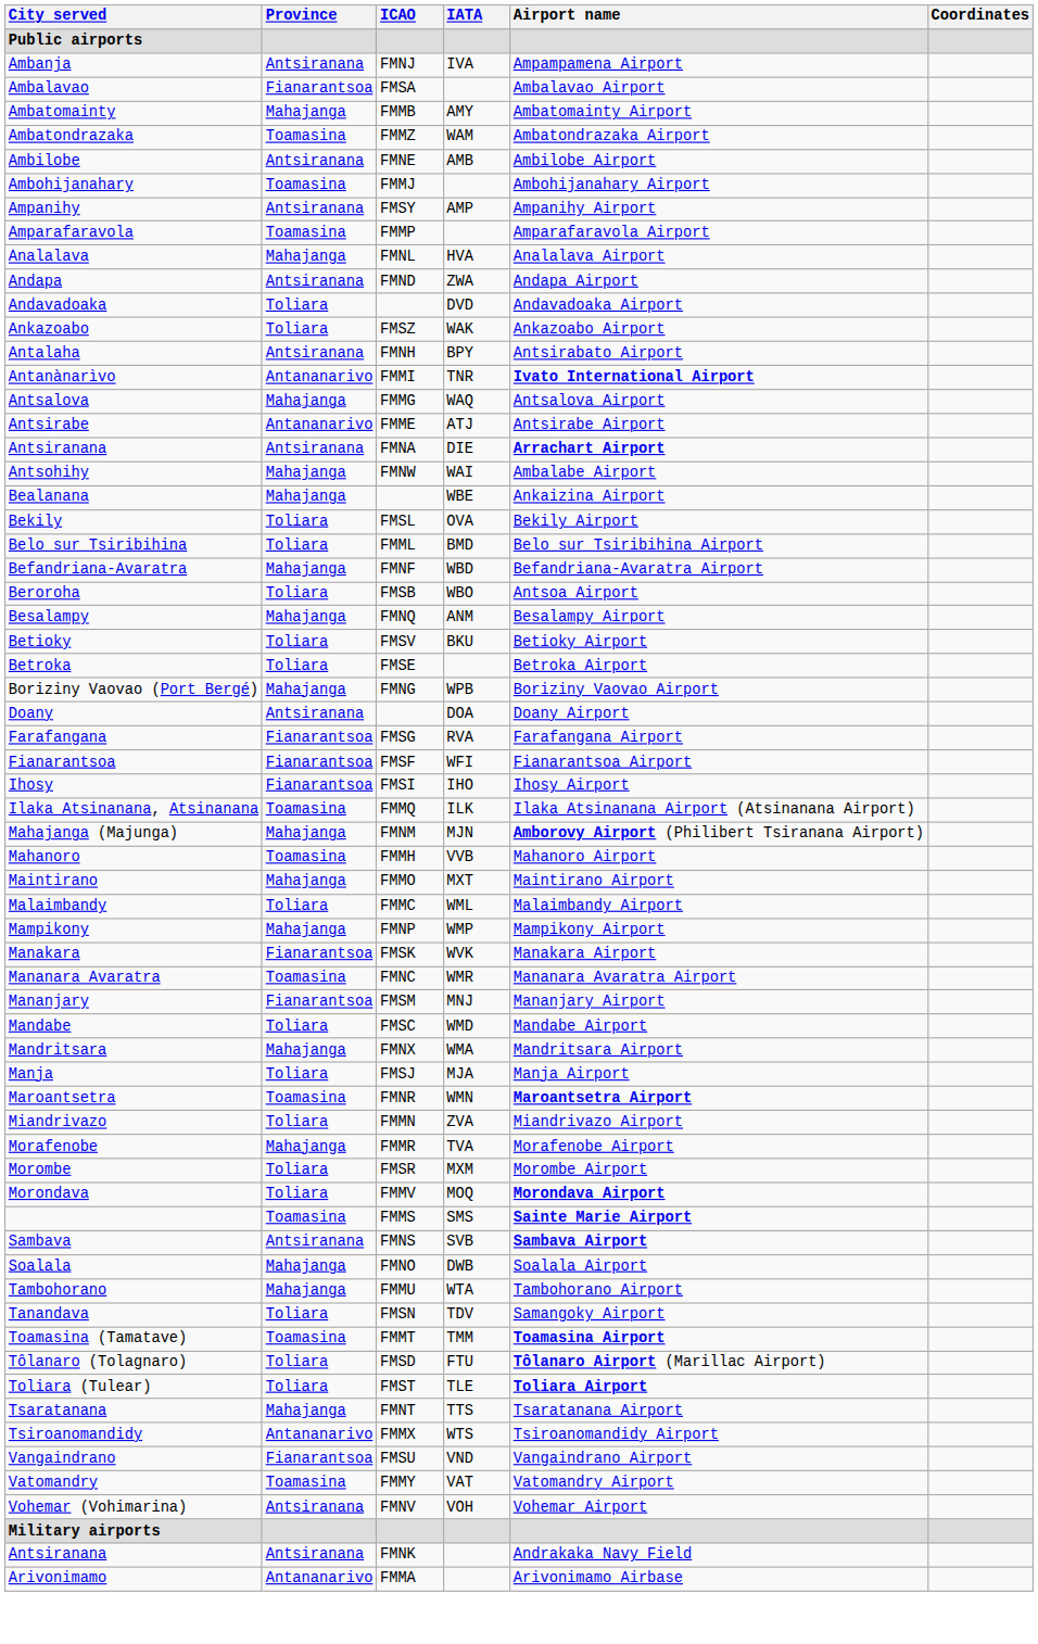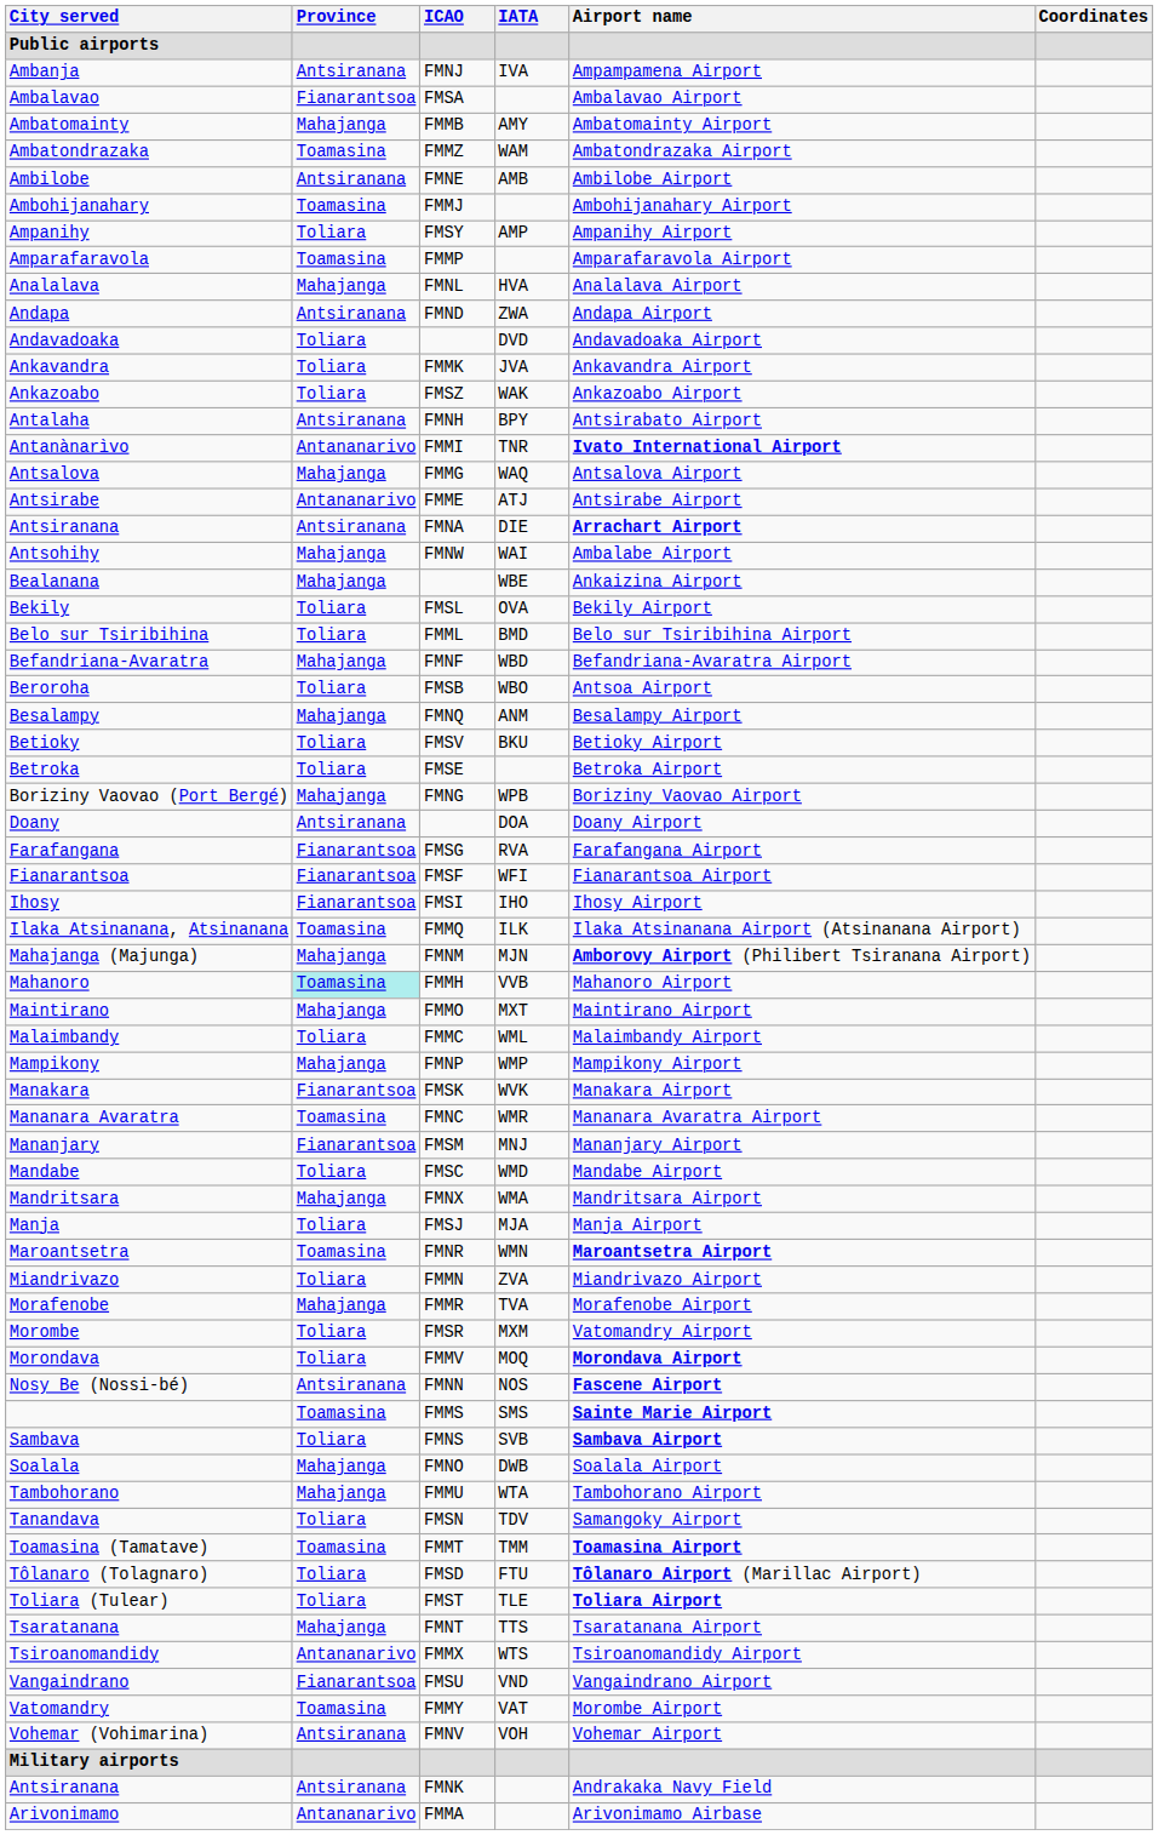Ampanihy | Province: Antsiranana -> Toliara
+ row: Ankavandra | Toliara | FMMK | JVA | Ankavandra Airport
Mahanoro | Province: no background -> paleturquoise background
Morombe | Airport name: Morombe Airport -> Vatomandry Airport
+ row: Nosy Be (Nossi-bé) | Antsiranana | FMNN | NOS | Fascene Airport
Sambava | Province: Antsiranana -> Toliara
Vatomandry | Airport name: Vatomandry Airport -> Morombe Airport
